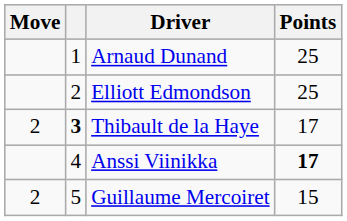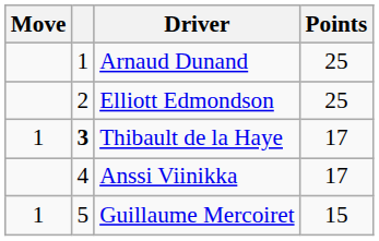Thibault de la Haye | Move: 2 -> 1
Anssi Viinikka | Points: bold -> normal
Guillaume Mercoiret | Move: 2 -> 1
